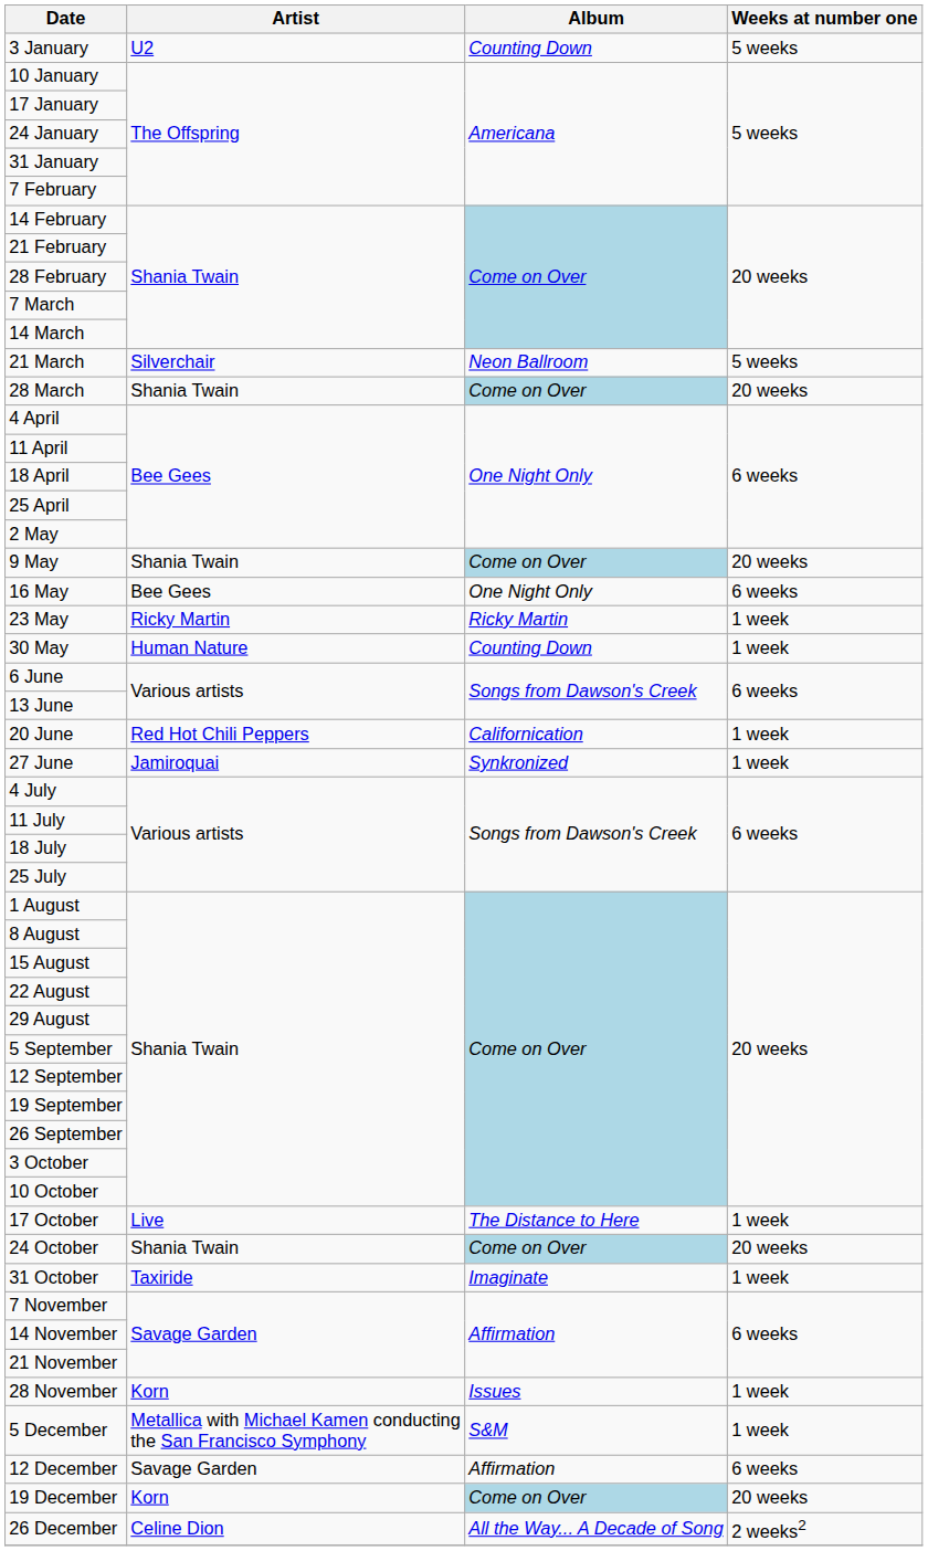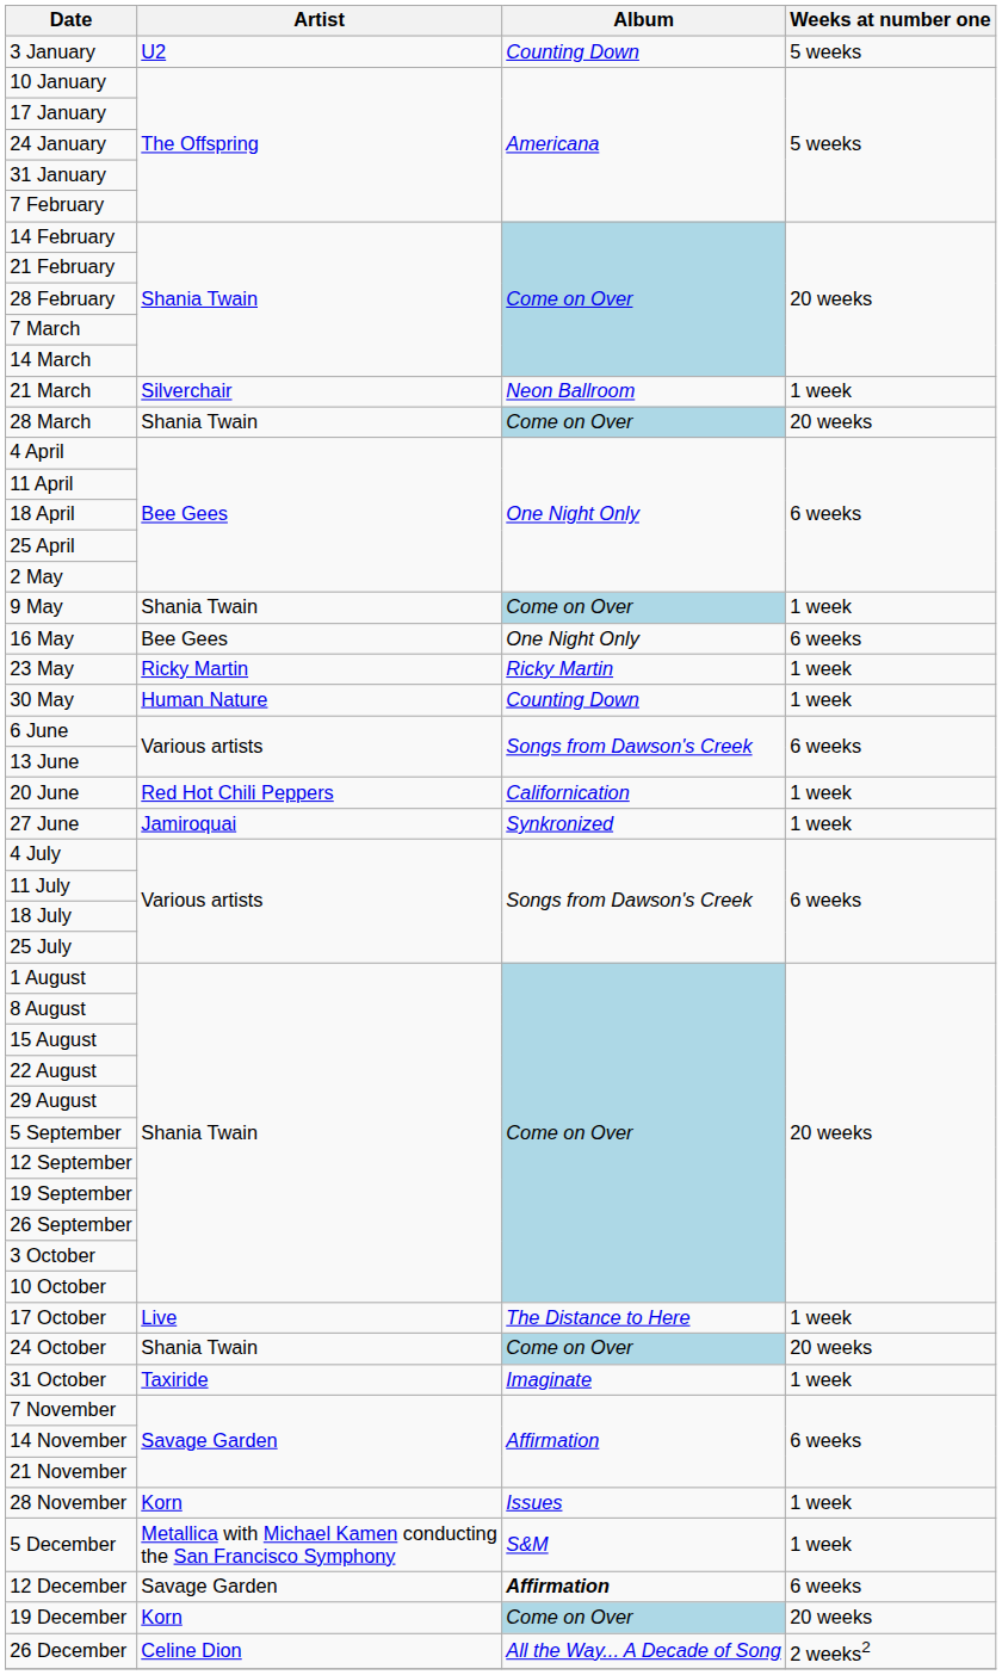21 March | Weeks at number one: 5 weeks -> 1 week
9 May | Weeks at number one: 20 weeks -> 1 week
12 December | Album: normal -> bold
